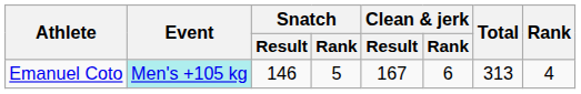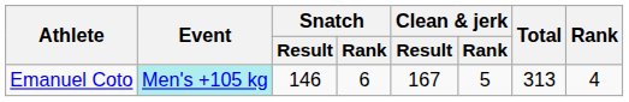Emanuel Coto | Snatch / Rank: 5 -> 6
Emanuel Coto | Clean & jerk / Rank: 6 -> 5
